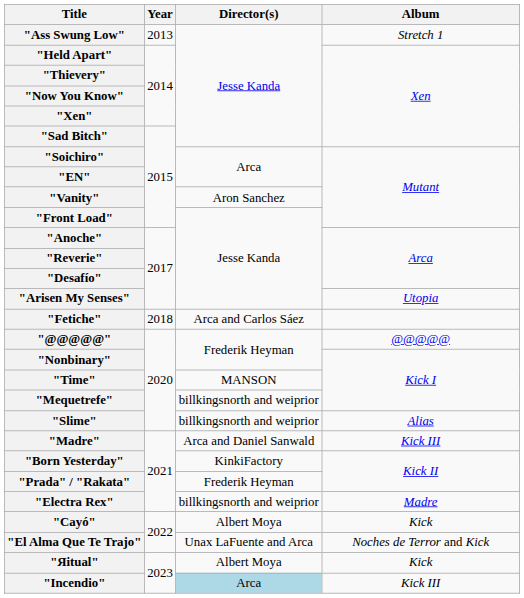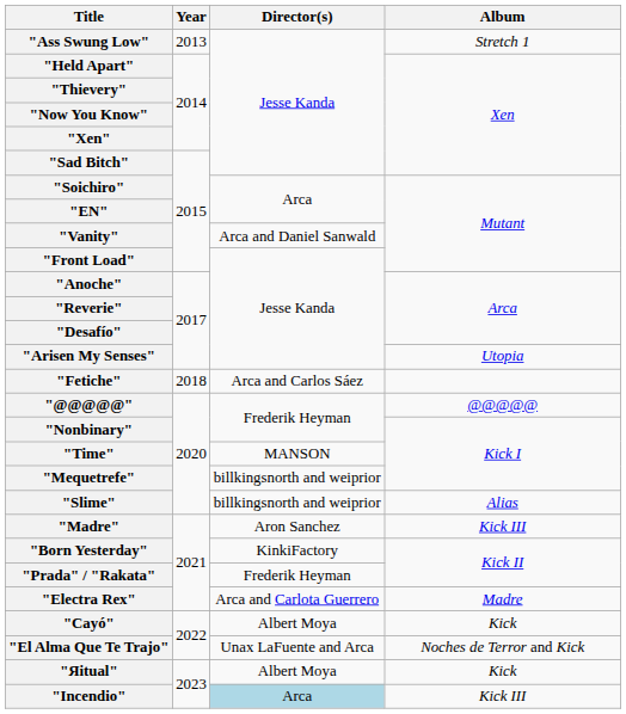"Vanity" | Director(s): Aron Sanchez -> Arca and Daniel Sanwald
"Madre" | Director(s): Arca and Daniel Sanwald -> Aron Sanchez
"Electra Rex" | Director(s): billkingsnorth and weiprior -> Arca and Carlota Guerrero
